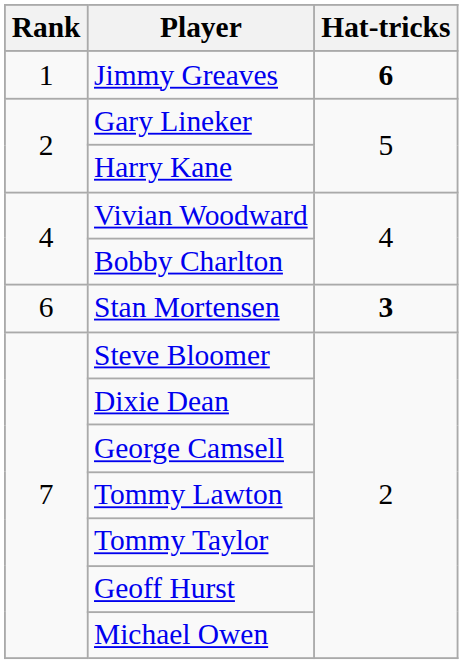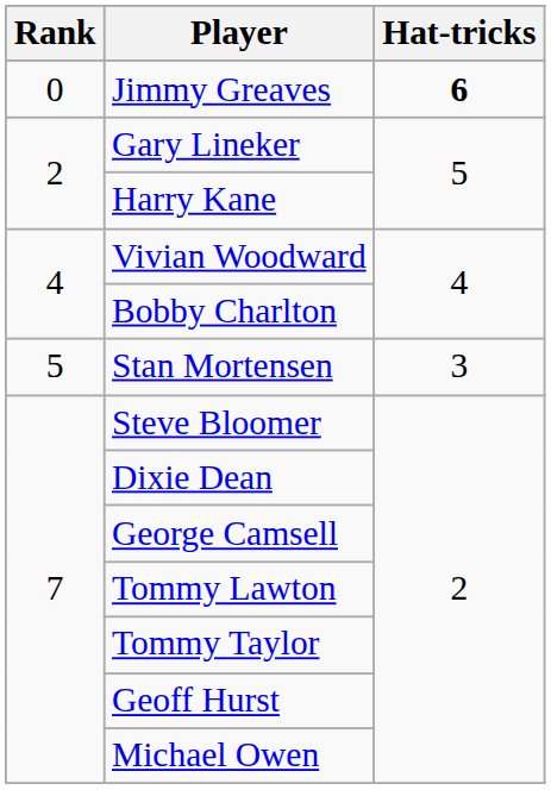Jimmy Greaves | Rank: 1 -> 0
Stan Mortensen | Rank: 6 -> 5
Stan Mortensen | Hat-tricks: bold -> normal
